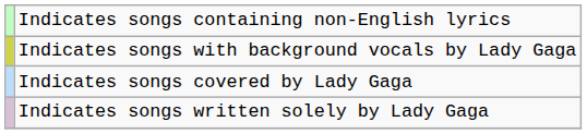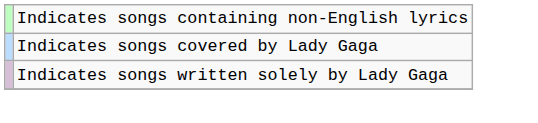- row: Indicates songs with background vocals by Lady Gaga
